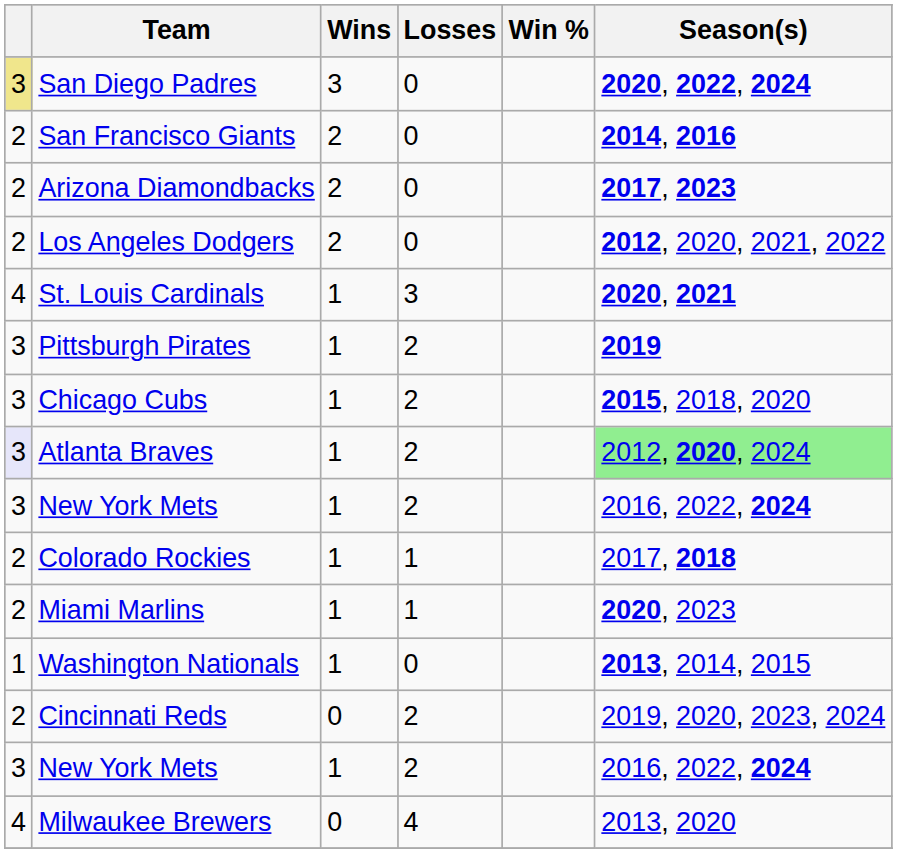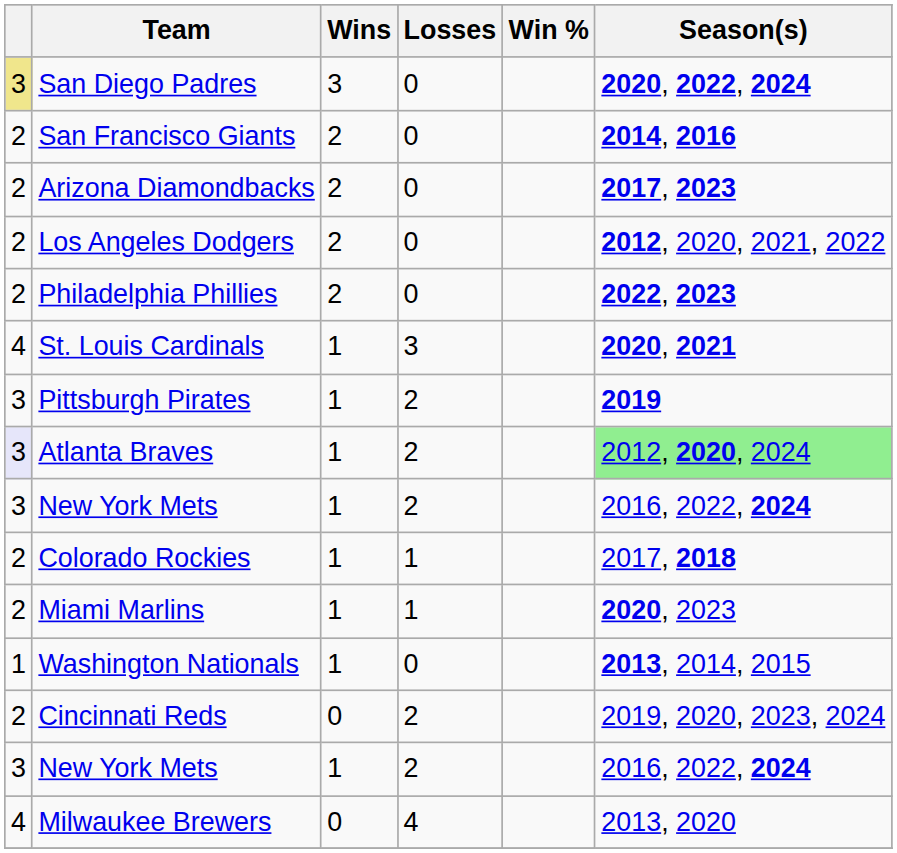+ row: 2 | Philadelphia Phillies | 2 | 0 | 2022, 2023
- row: 3 | Chicago Cubs | 1 | 2 | 2015, 2018, 2020
